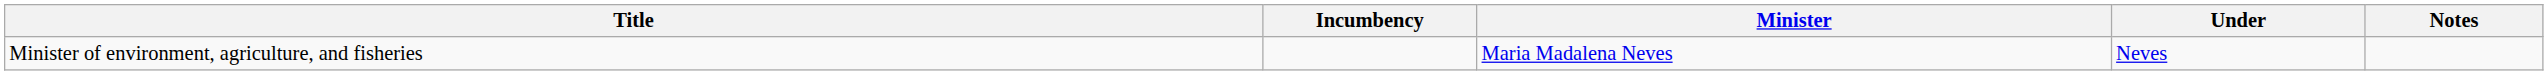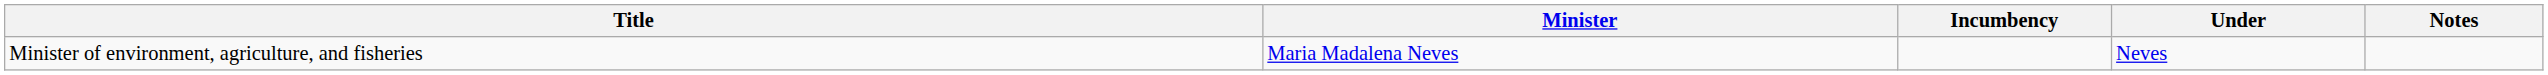columns swapped: Minister <-> Incumbency
